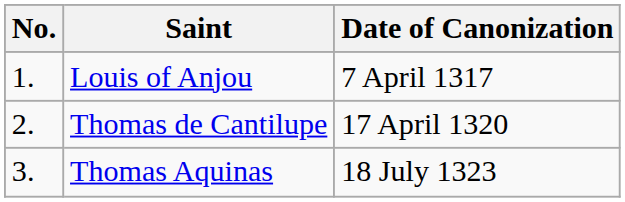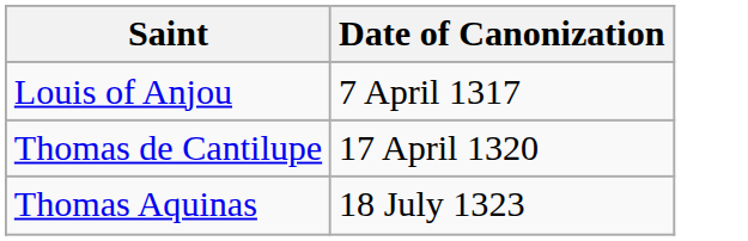- column: No. | 1. | 2. | 3.
